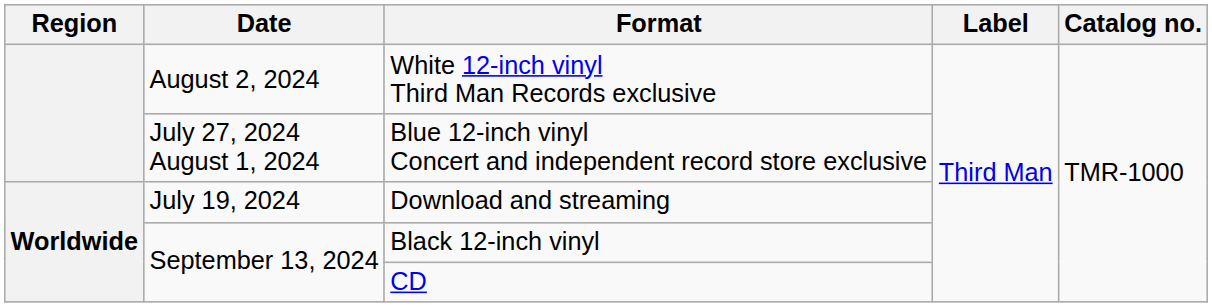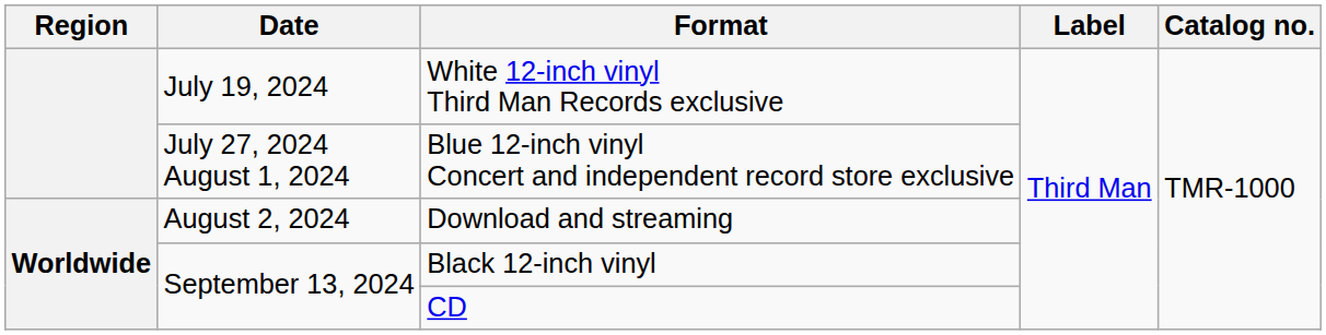White 12-inch vinyl Third Man Records exclusive | Date: August 2, 2024 -> July 19, 2024
Download and streaming | Date: July 19, 2024 -> August 2, 2024
